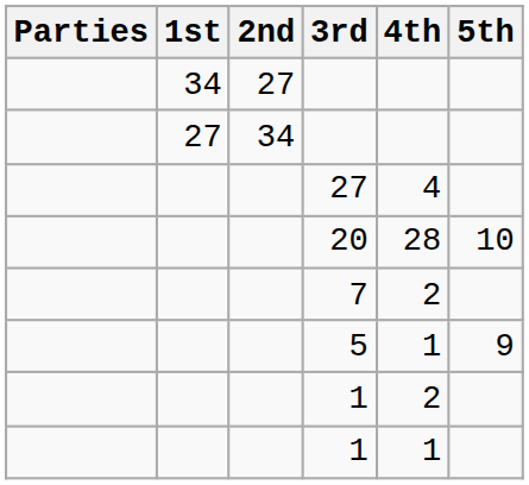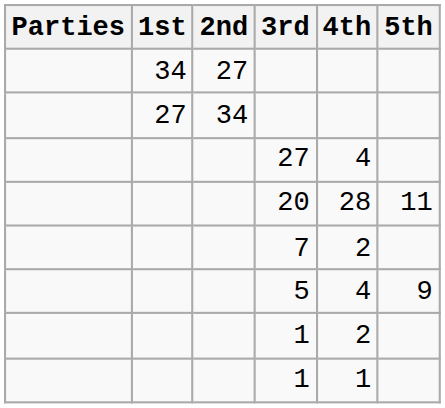20 | 5th: 10 -> 11
5 | 4th: 1 -> 4
